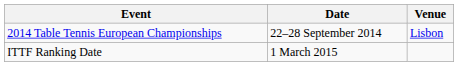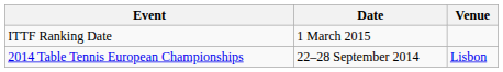rows swapped: 2014 Table Tennis European Championships <-> ITTF Ranking Date
